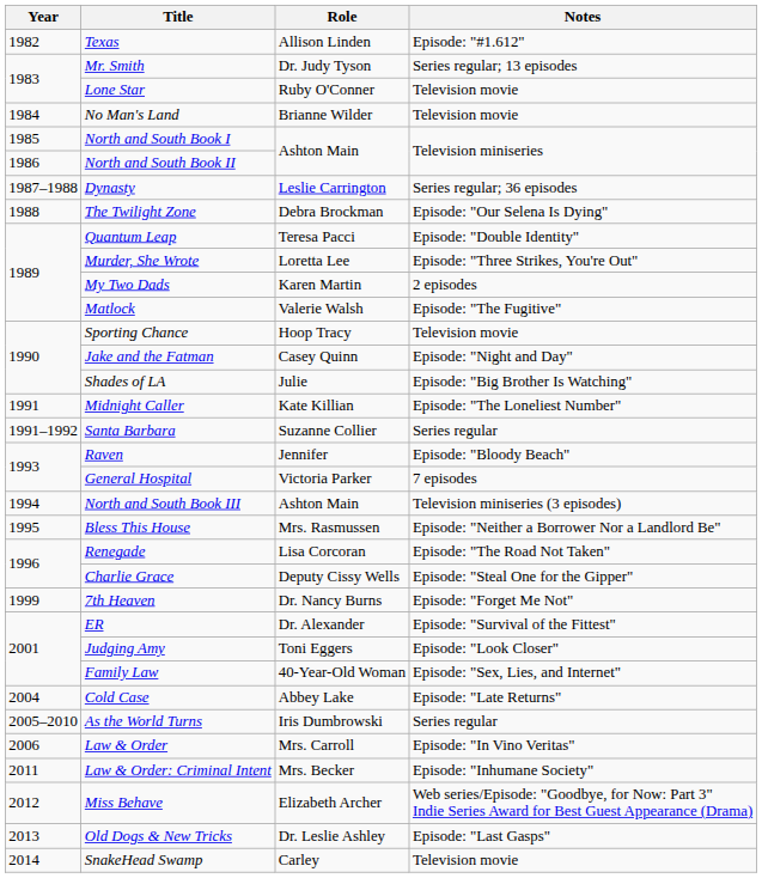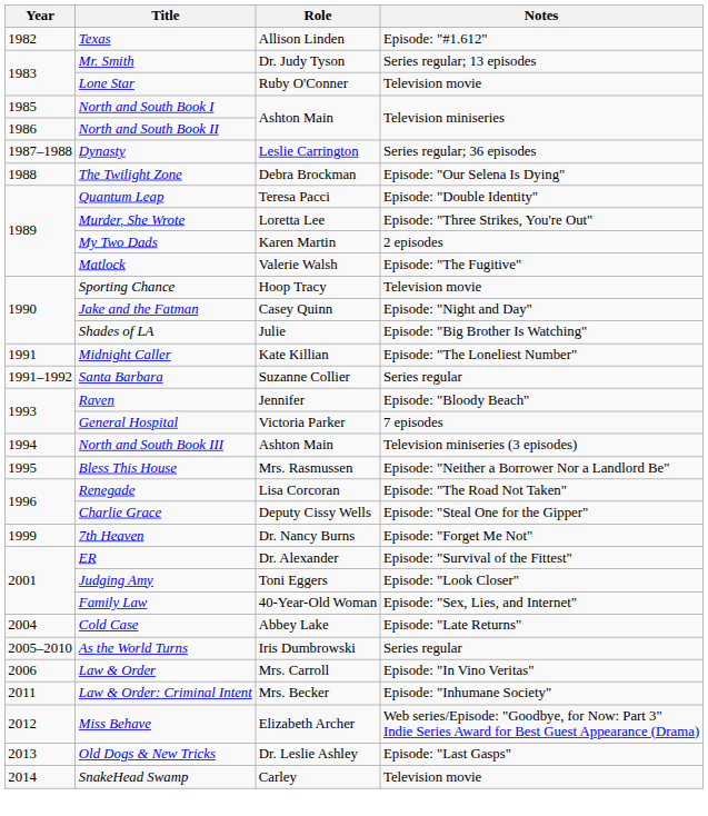- row: 1984 | No Man's Land | Brianne Wilder | Television movie
